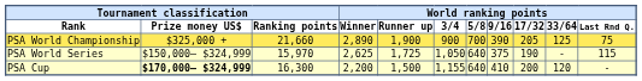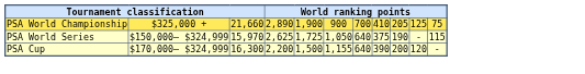- row: Rank | Prize money US$ | Ranking points | Winner | Runner up | 3/4 | 5/8 | 9/16 | 17/32 | 33/64 | Last Rnd Q.
PSA World Championship | column 8: 390 -> 410
PSA Cup | column 2: bold -> normal
PSA Cup | column 8: 410 -> 390
